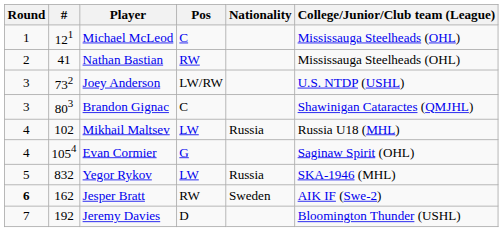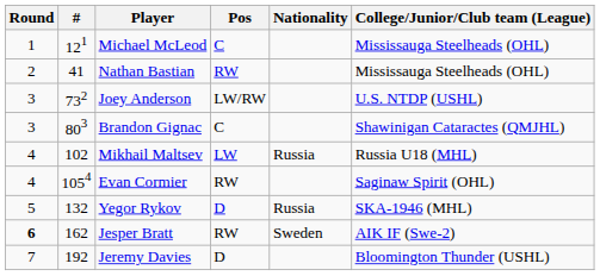Evan Cormier | Pos: G -> RW
Yegor Rykov | #: 832 -> 132
Yegor Rykov | Pos: LW -> D
